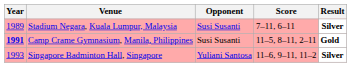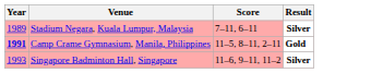- column: Opponent | Susi Susanti | Susi Susanti | Yuliani Santosa
